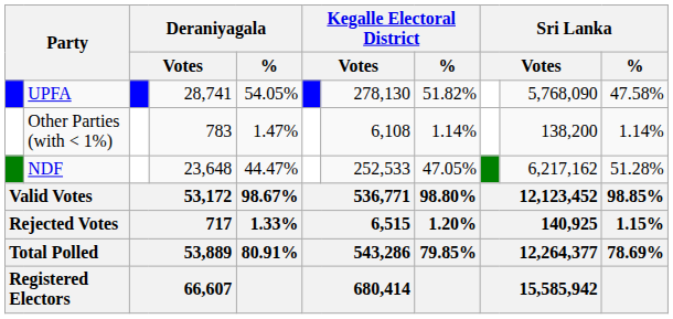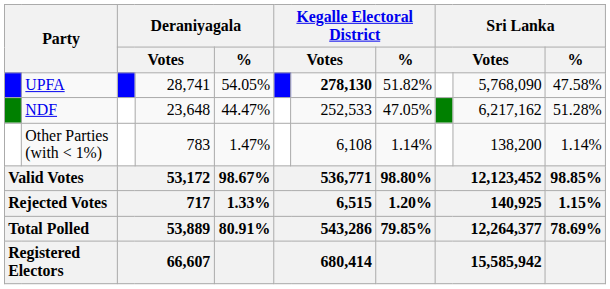UPFA | column 7: normal -> bold
rows swapped: NDF <-> Other Parties (with < 1%)
